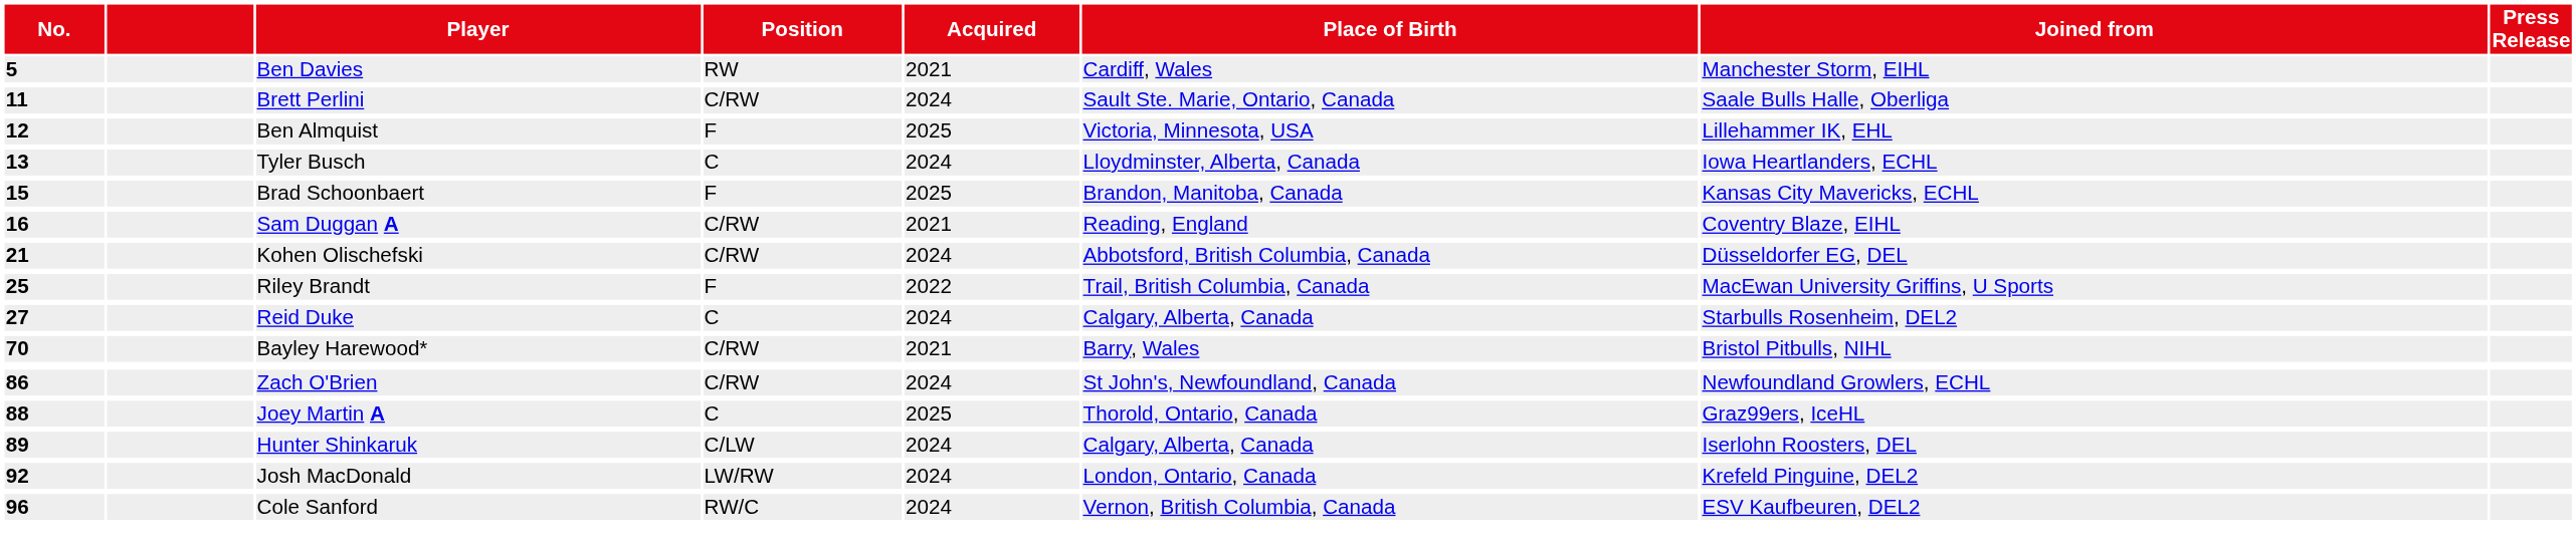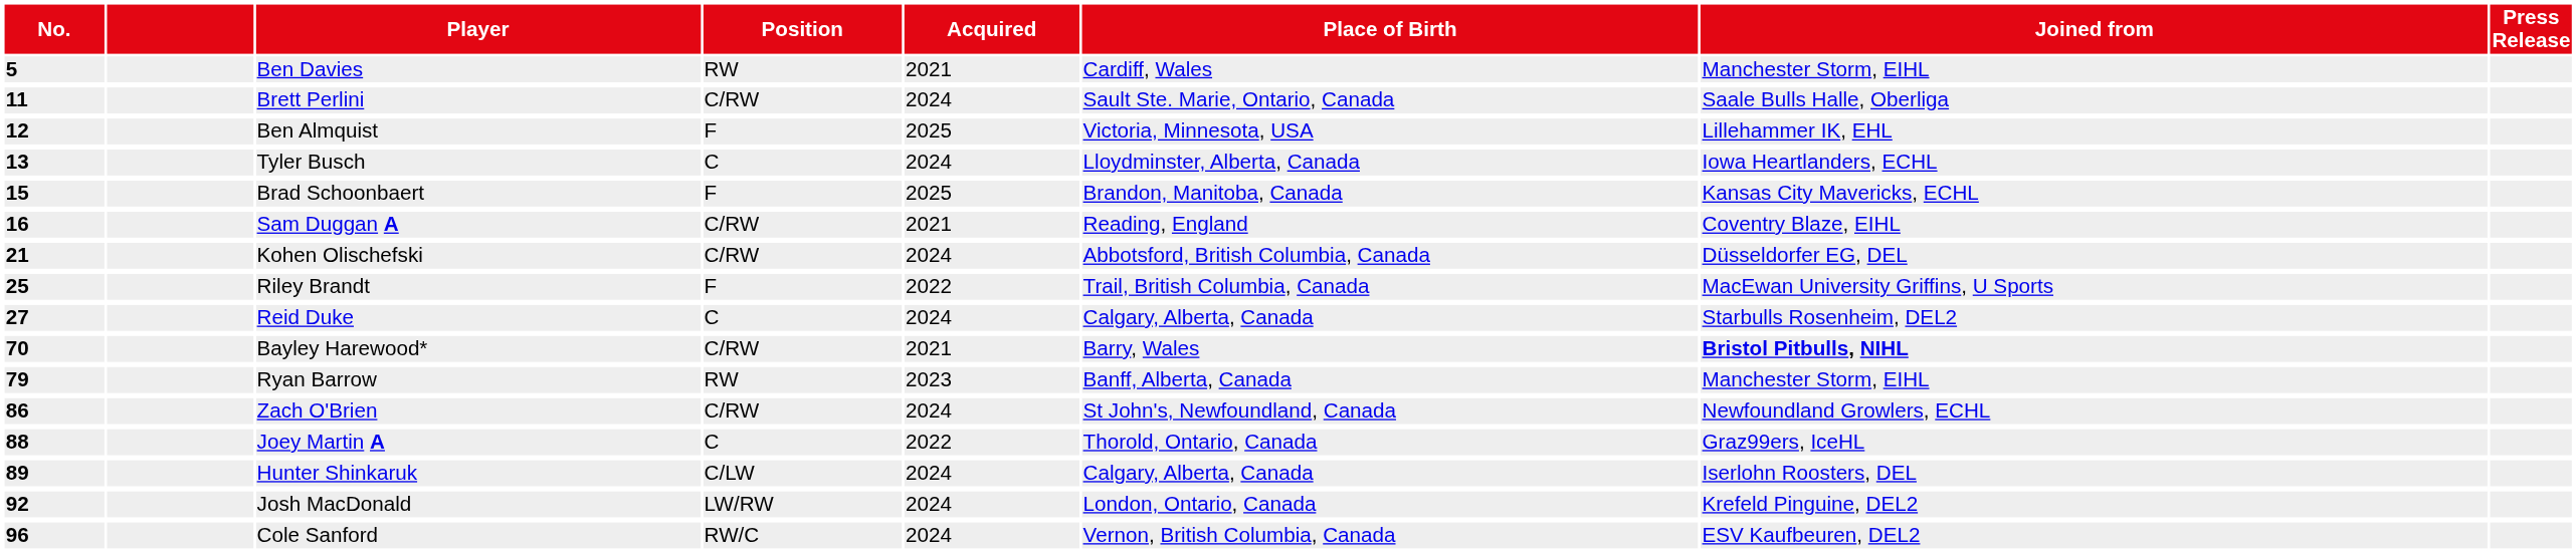Bayley Harewood* | Joined from: normal -> bold
+ row: 79 | Ryan Barrow | RW | 2023 | Banff, Alberta, Canada | Manchester Storm, EIHL
Joey Martin A | Acquired: 2025 -> 2022
